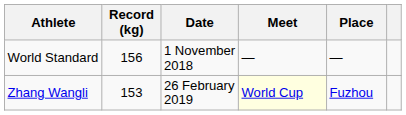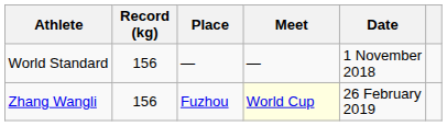columns swapped: Date <-> Place
Zhang Wangli | Record (kg): 153 -> 156
